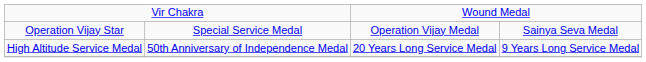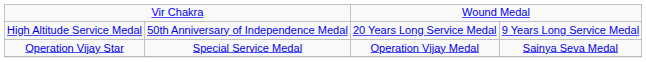rows swapped: Operation Vijay Star <-> High Altitude Service Medal
